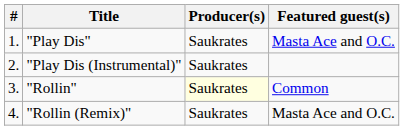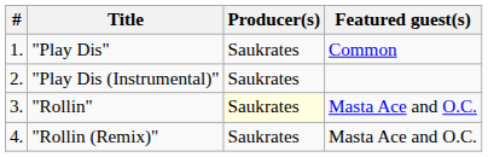"Play Dis" | Featured guest(s): Masta Ace and O.C. -> Common
"Rollin" | Featured guest(s): Common -> Masta Ace and O.C.
